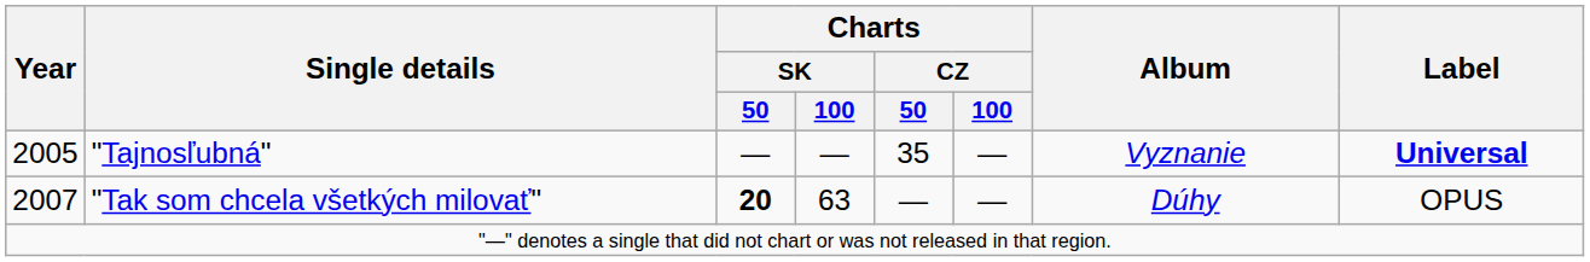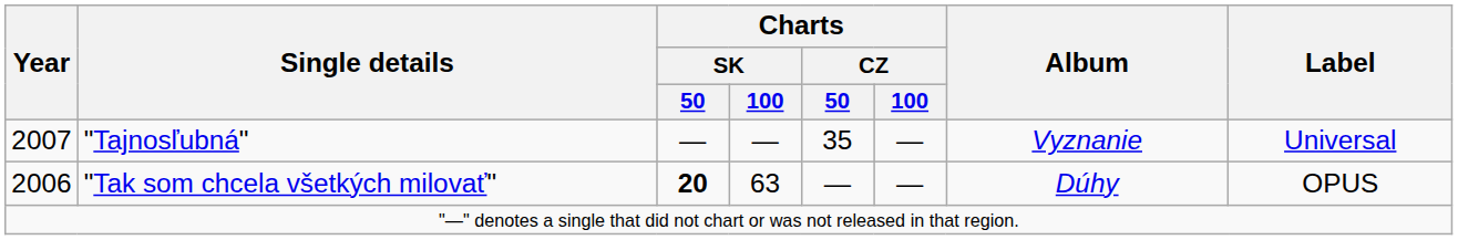"Tajnosľubná" | Year: 2005 -> 2007
"Tajnosľubná" | Label: bold -> normal
"Tak som chcela všetkých milovať" | Year: 2007 -> 2006
